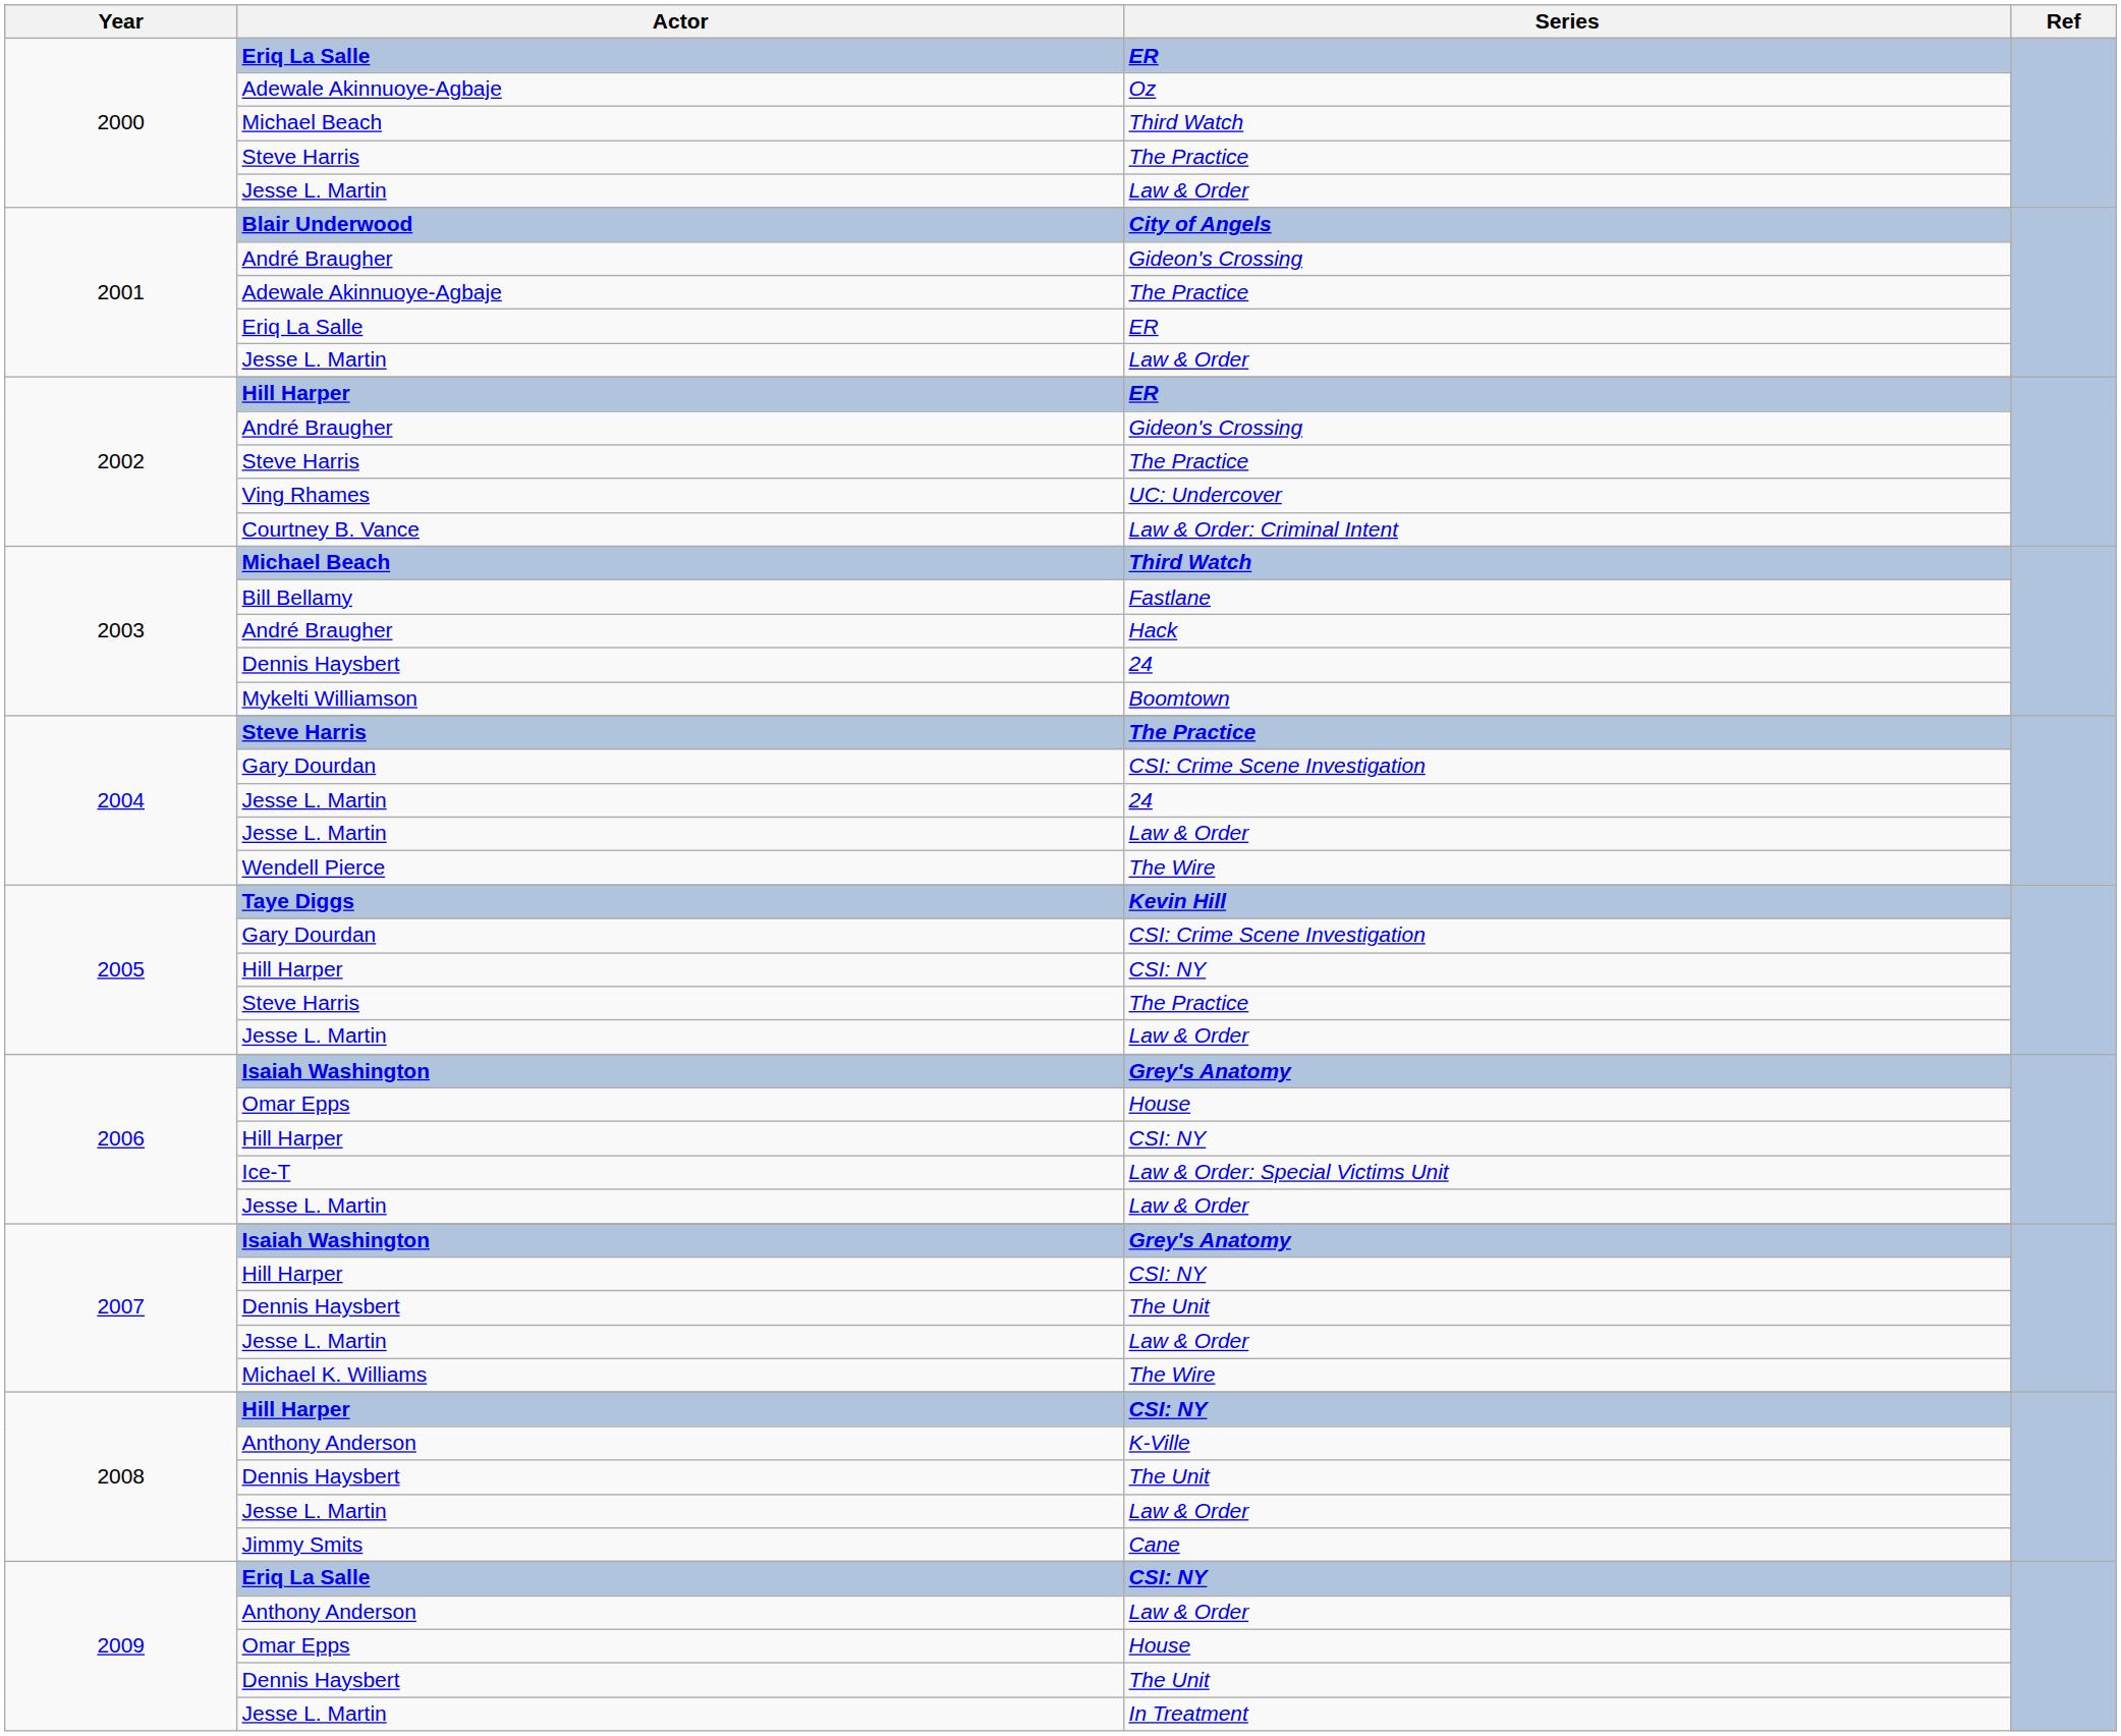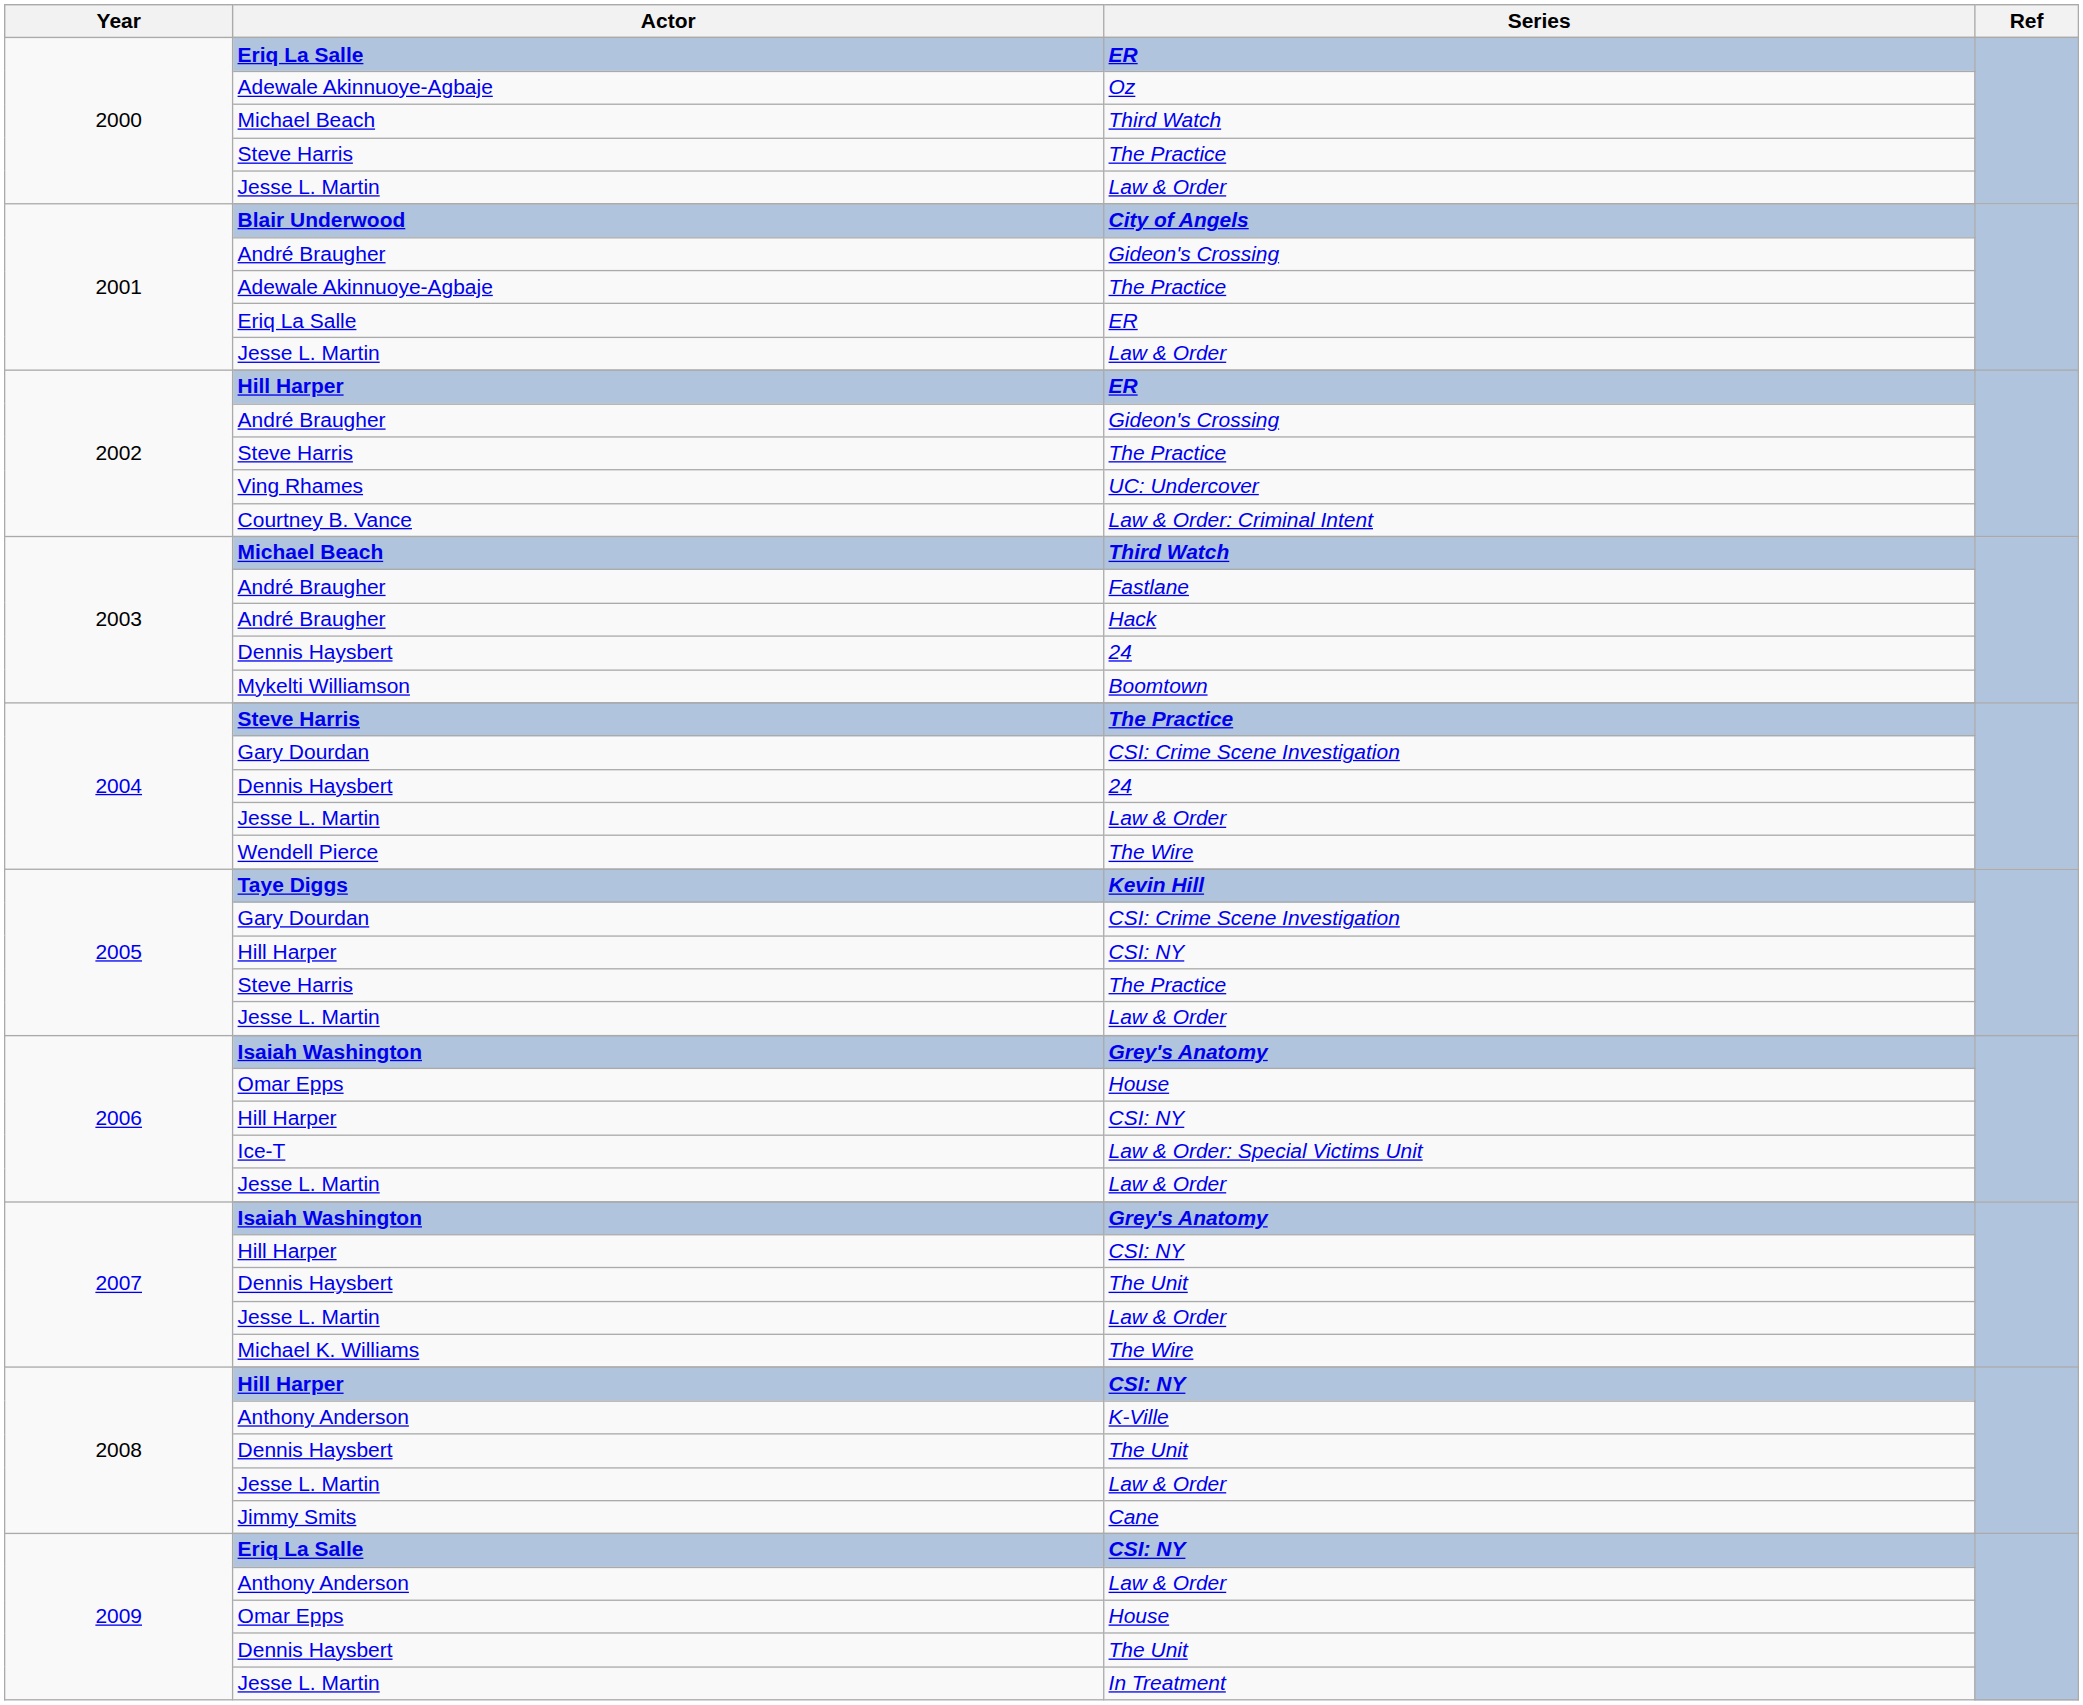Fastlane | Actor: Bill Bellamy -> André Braugher
2004 / 24 | Actor: Jesse L. Martin -> Dennis Haysbert
